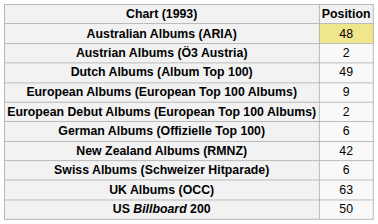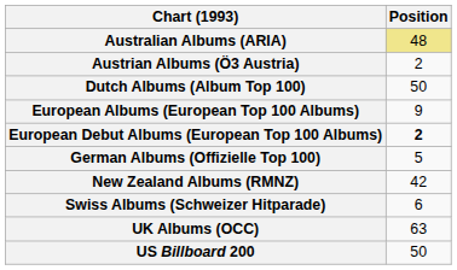Dutch Albums (Album Top 100) | Position: 49 -> 50
European Debut Albums (European Top 100 Albums) | Position: normal -> bold
German Albums (Offizielle Top 100) | Position: 6 -> 5
